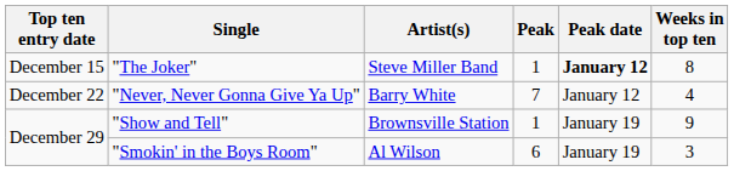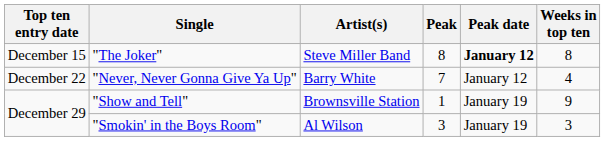"The Joker" | Peak: 1 -> 8
"Smokin' in the Boys Room" | Peak: 6 -> 3
